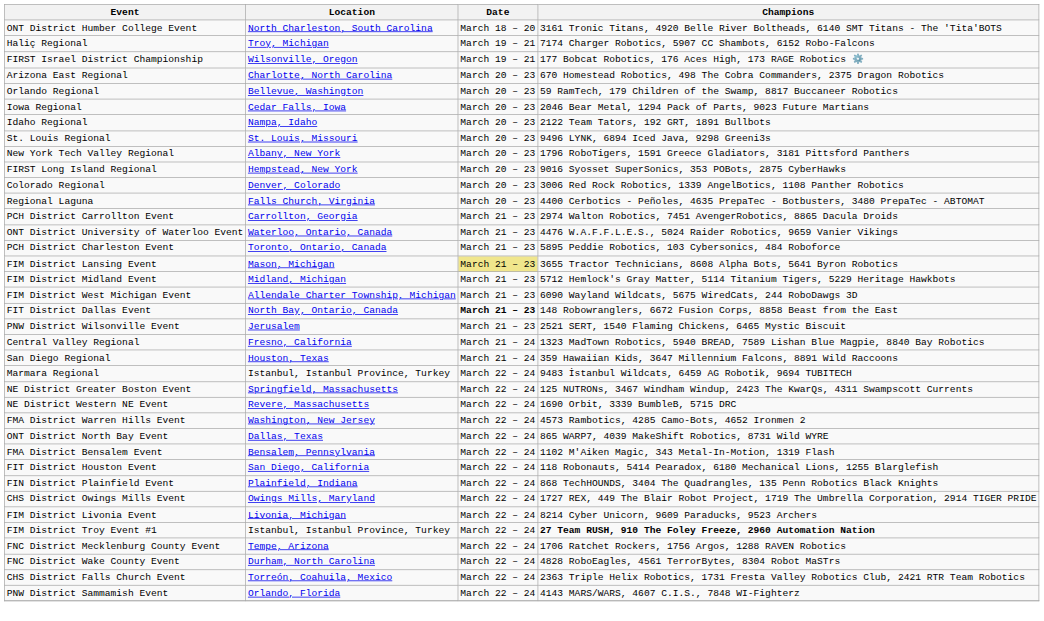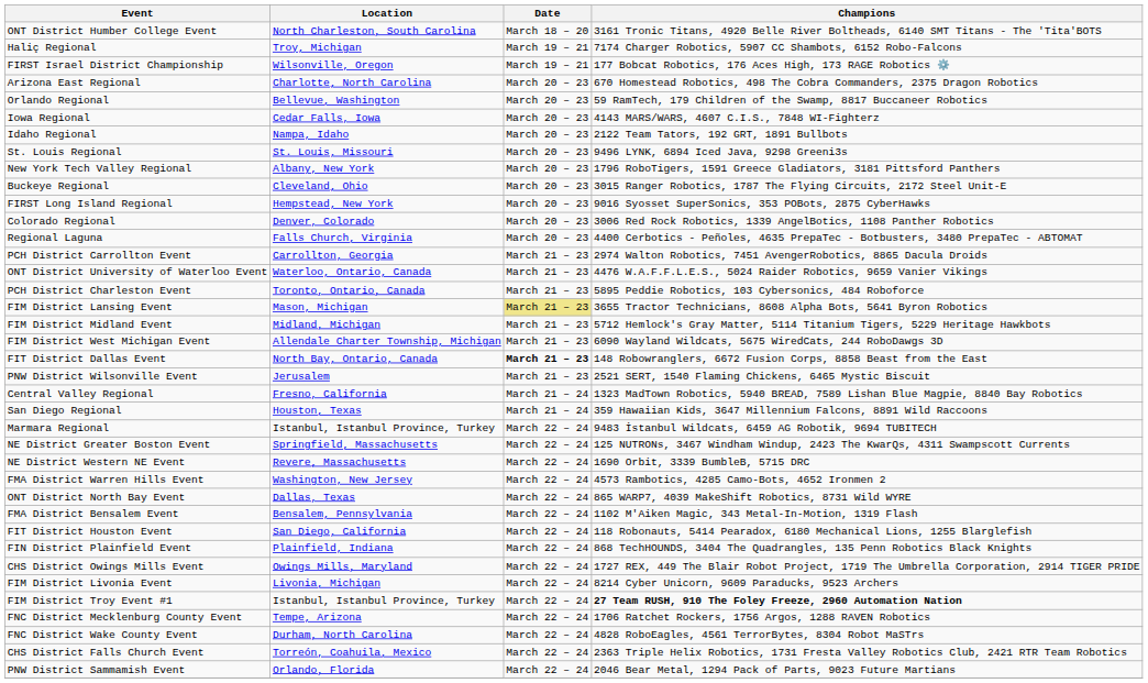Iowa Regional | Champions: 2046 Bear Metal, 1294 Pack of Parts, 9023 Future Martians -> 4143 MARS/WARS, 4607 C.I.S., 7848 WI-Fighterz
+ row: Buckeye Regional | Cleveland, Ohio | March 20 – 23 | 3015 Ranger Robotics, 1787 The Flying Circuits, 2172 Steel Unit-E
PNW District Sammamish Event | Champions: 4143 MARS/WARS, 4607 C.I.S., 7848 WI-Fighterz -> 2046 Bear Metal, 1294 Pack of Parts, 9023 Future Martians
